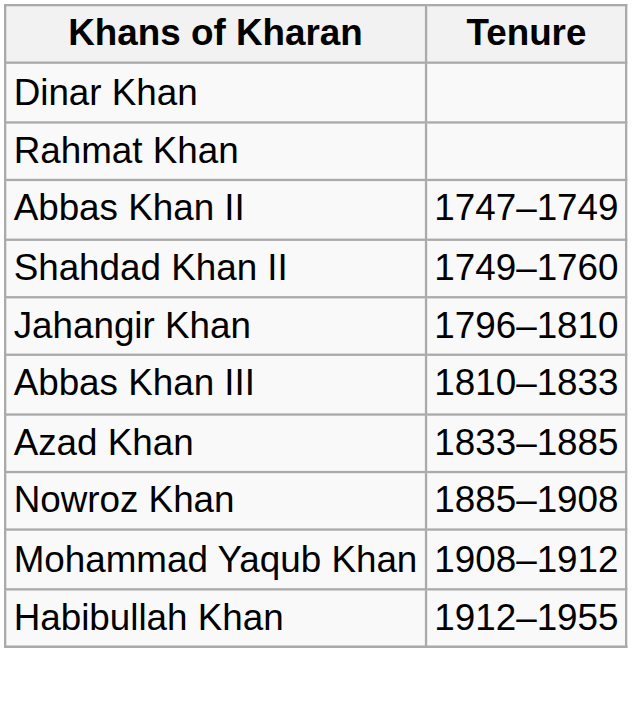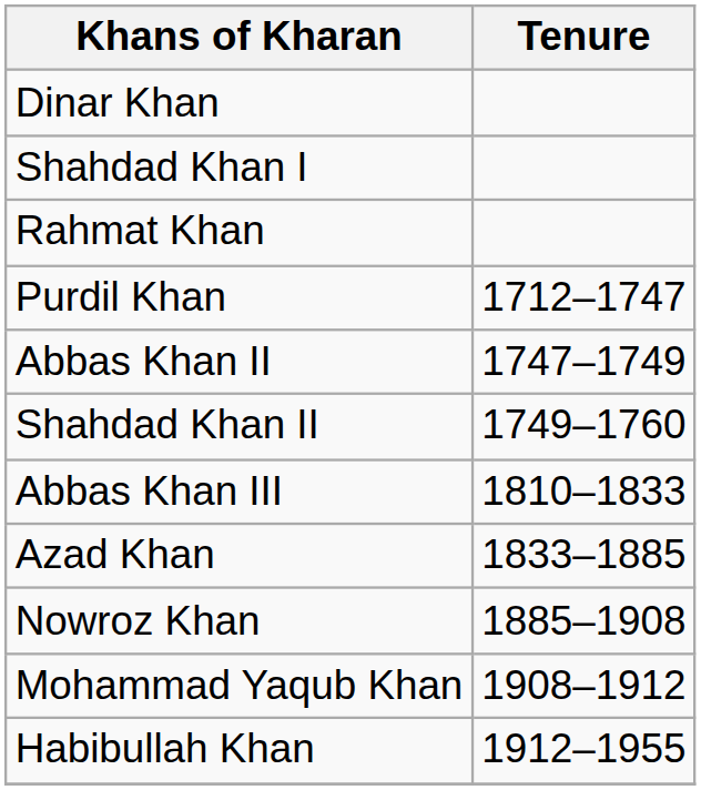+ row: Shahdad Khan I
+ row: Purdil Khan | 1712–1747
- row: Jahangir Khan | 1796–1810
